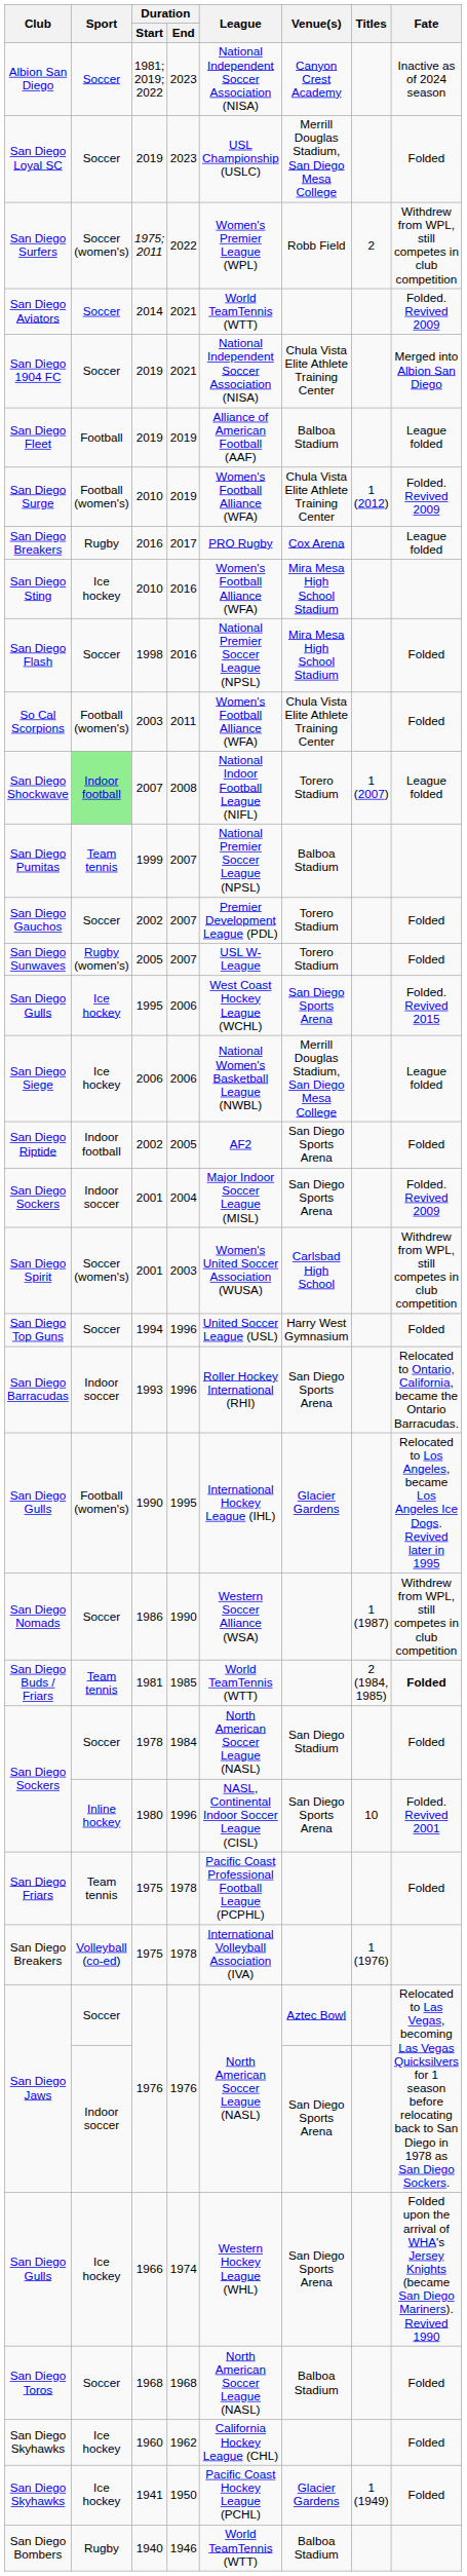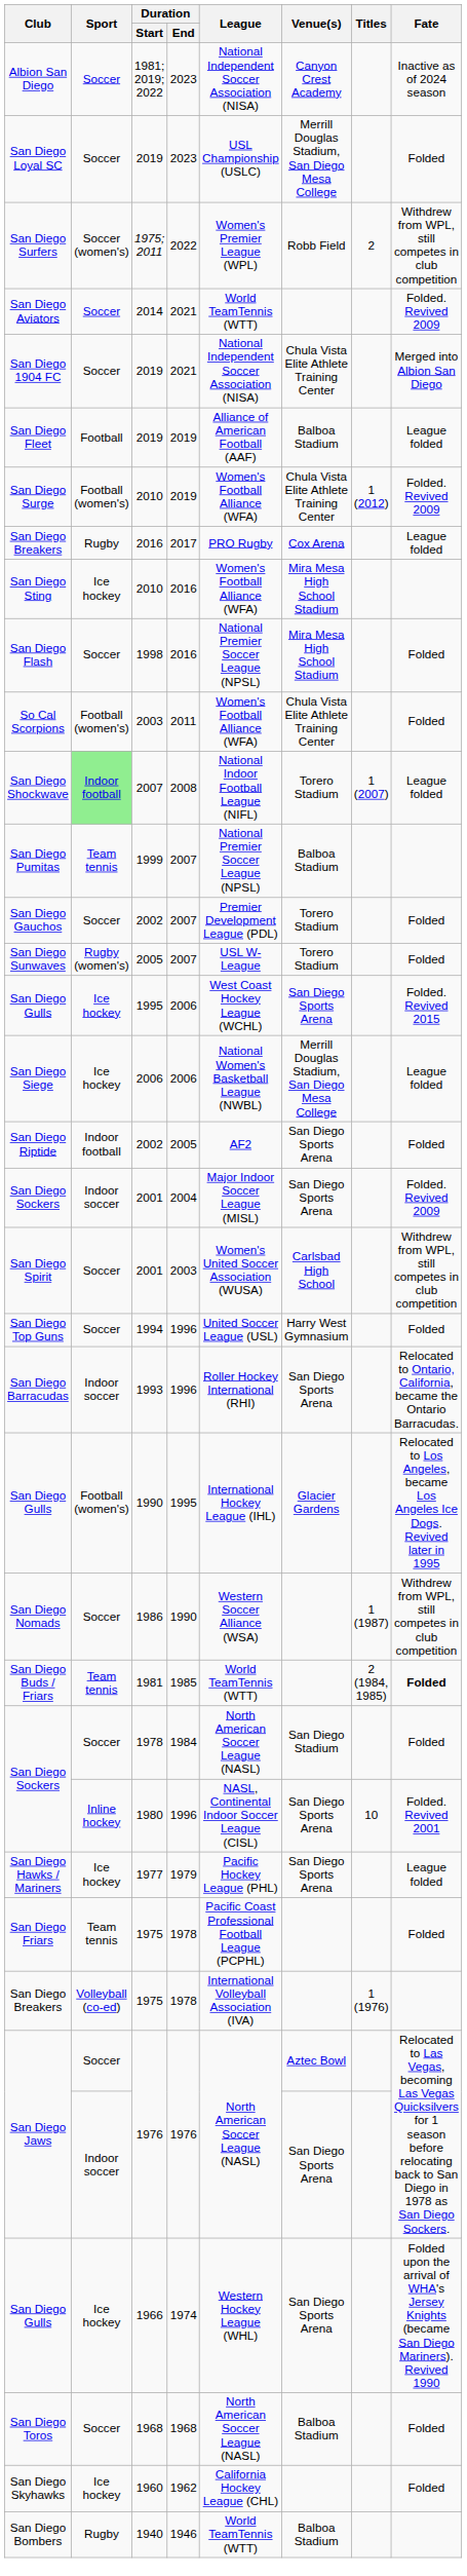San Diego Spirit | Sport: Soccer (women's) -> Soccer
+ row: San Diego Hawks / Mariners | Ice hockey | 1977 | 1979 | Pacific Hockey League (PHL) | San Diego Sports Arena | League folded
- row: San Diego Skyhawks | Ice hockey | 1941 | 1950 | Pacific Coast Hockey League (PCHL) | Glacier Gardens | 1 (1949) | Folded
